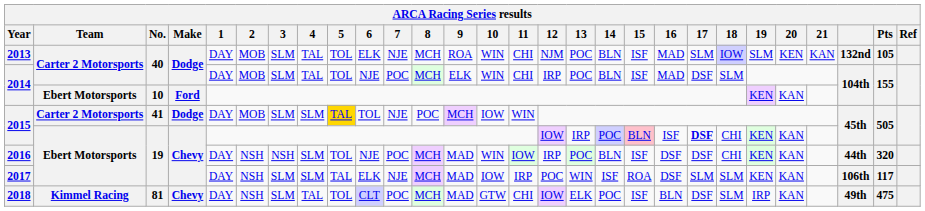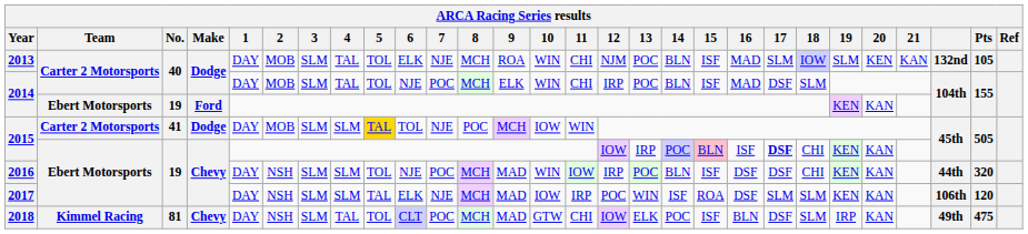2014 / Ebert Motorsports | No.: 10 -> 19
2016 | 3: NSH -> SLM
2017 | Pts: 117 -> 120
